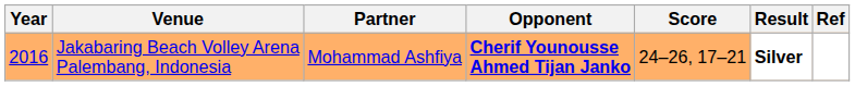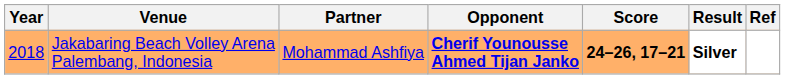Jakabaring Beach Volley Arena Palembang, Indonesia | Year: 2016 -> 2018
Jakabaring Beach Volley Arena Palembang, Indonesia | Score: normal -> bold
